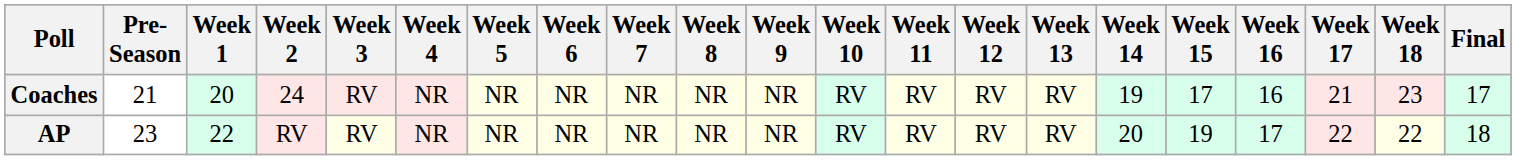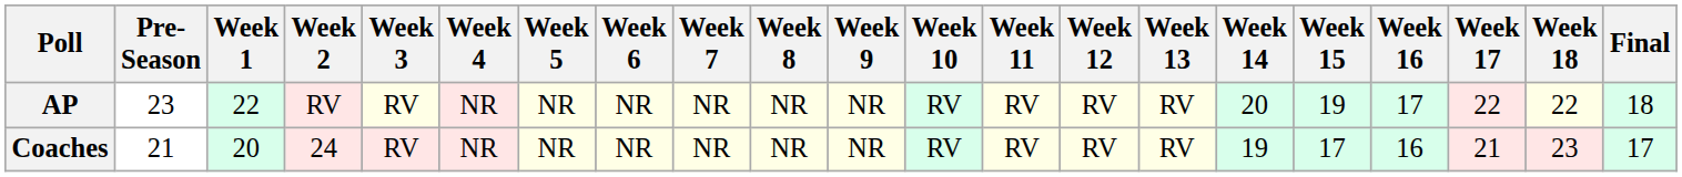rows swapped: AP <-> Coaches
